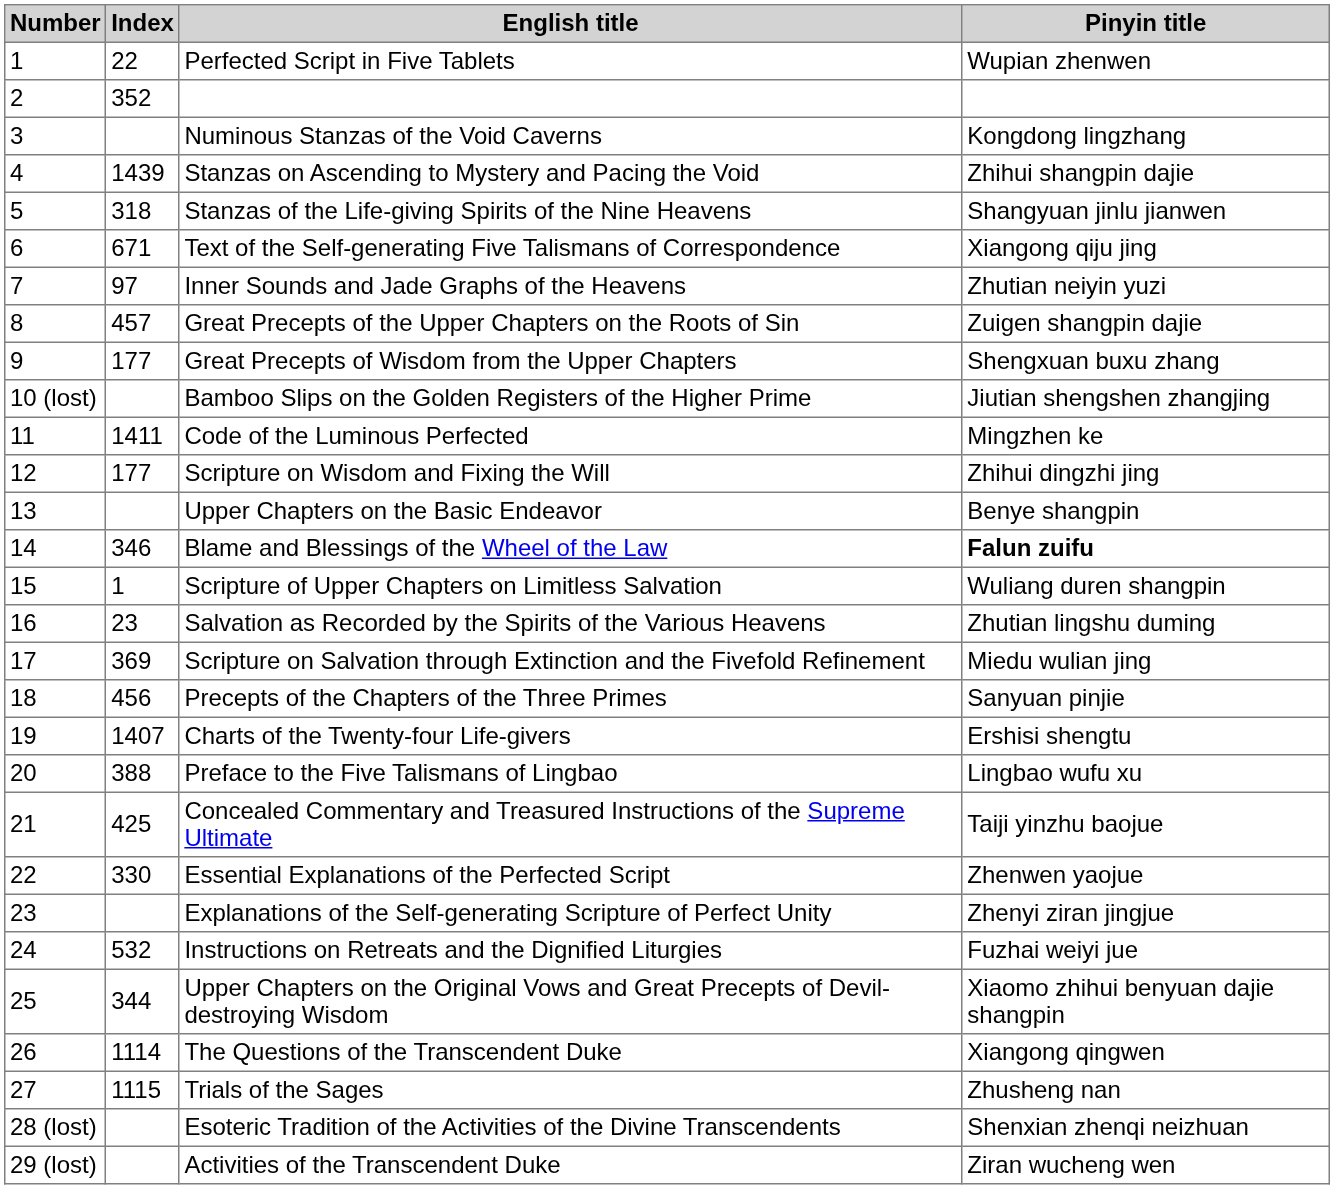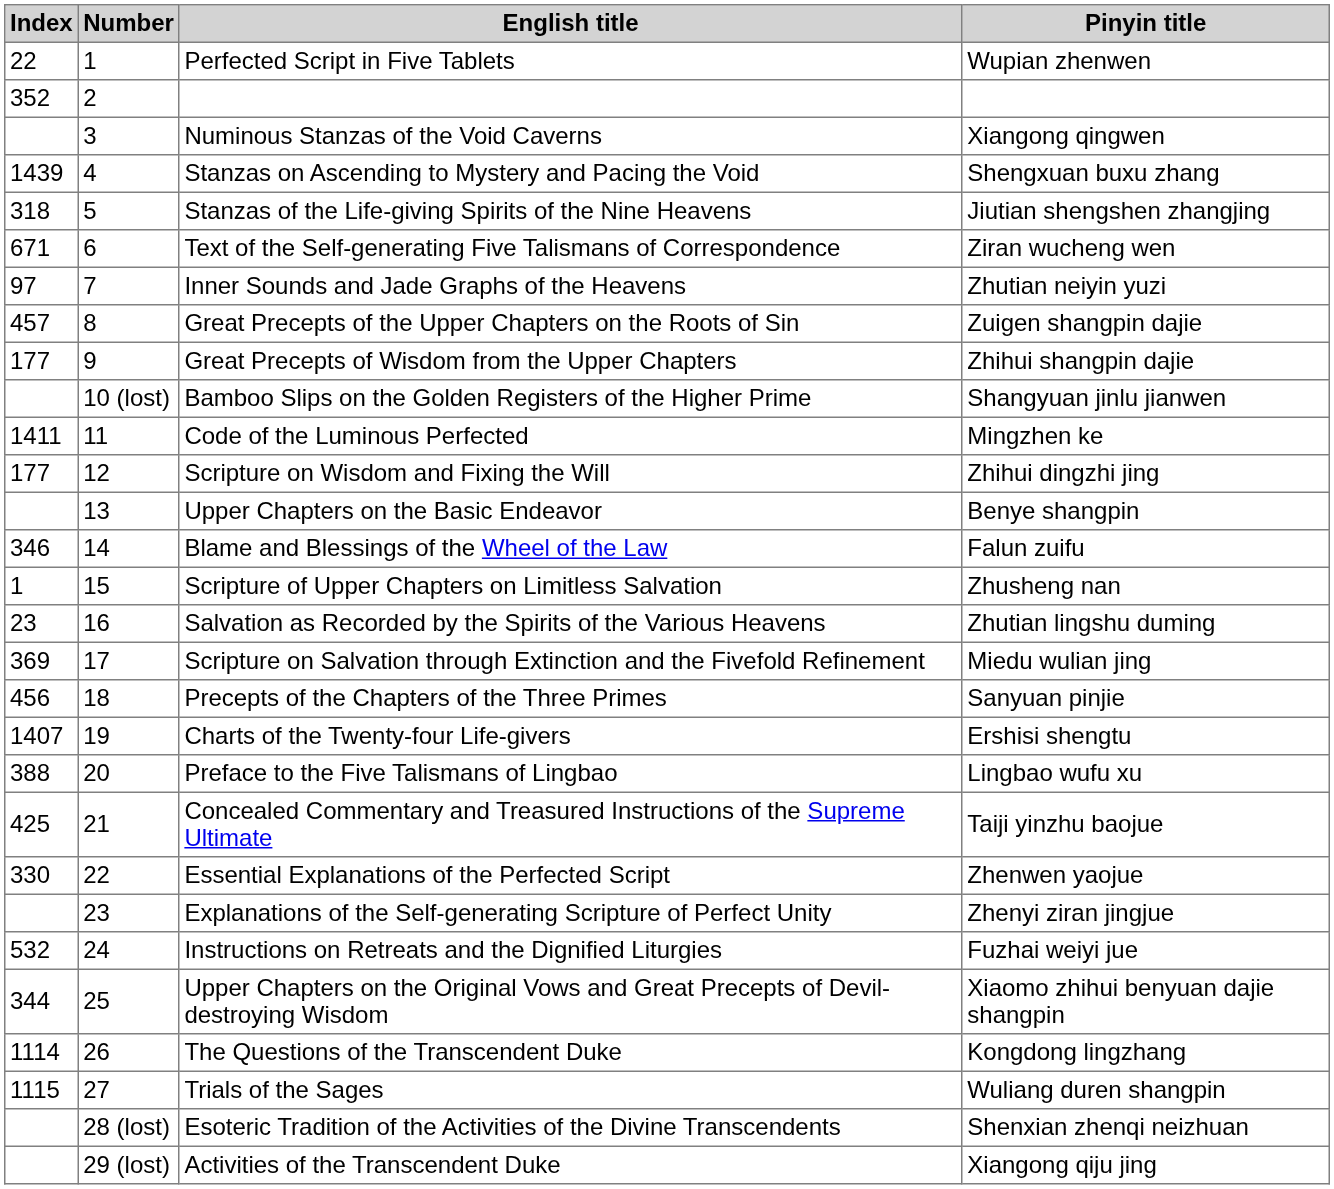columns swapped: Number <-> Index
Numinous Stanzas of the Void Caverns | Pinyin title: Kongdong lingzhang -> Xiangong qingwen
Stanzas on Ascending to Mystery and Pacing the Void | Pinyin title: Zhihui shangpin dajie -> Shengxuan buxu zhang
Stanzas of the Life-giving Spirits of the Nine Heavens | Pinyin title: Shangyuan jinlu jianwen -> Jiutian shengshen zhangjing
Text of the Self-generating Five Talismans of Correspondence | Pinyin title: Xiangong qiju jing -> Ziran wucheng wen
Great Precepts of Wisdom from the Upper Chapters | Pinyin title: Shengxuan buxu zhang -> Zhihui shangpin dajie
Bamboo Slips on the Golden Registers of the Higher Prime | Pinyin title: Jiutian shengshen zhangjing -> Shangyuan jinlu jianwen
Blame and Blessings of the Wheel of the Law | Pinyin title: bold -> normal
Scripture of Upper Chapters on Limitless Salvation | Pinyin title: Wuliang duren shangpin -> Zhusheng nan
The Questions of the Transcendent Duke | Pinyin title: Xiangong qingwen -> Kongdong lingzhang
Trials of the Sages | Pinyin title: Zhusheng nan -> Wuliang duren shangpin
Activities of the Transcendent Duke | Pinyin title: Ziran wucheng wen -> Xiangong qiju jing
